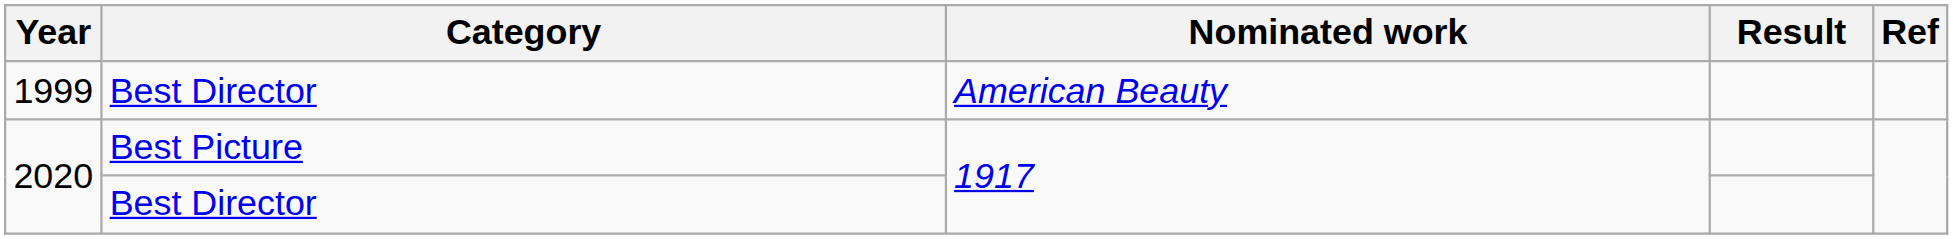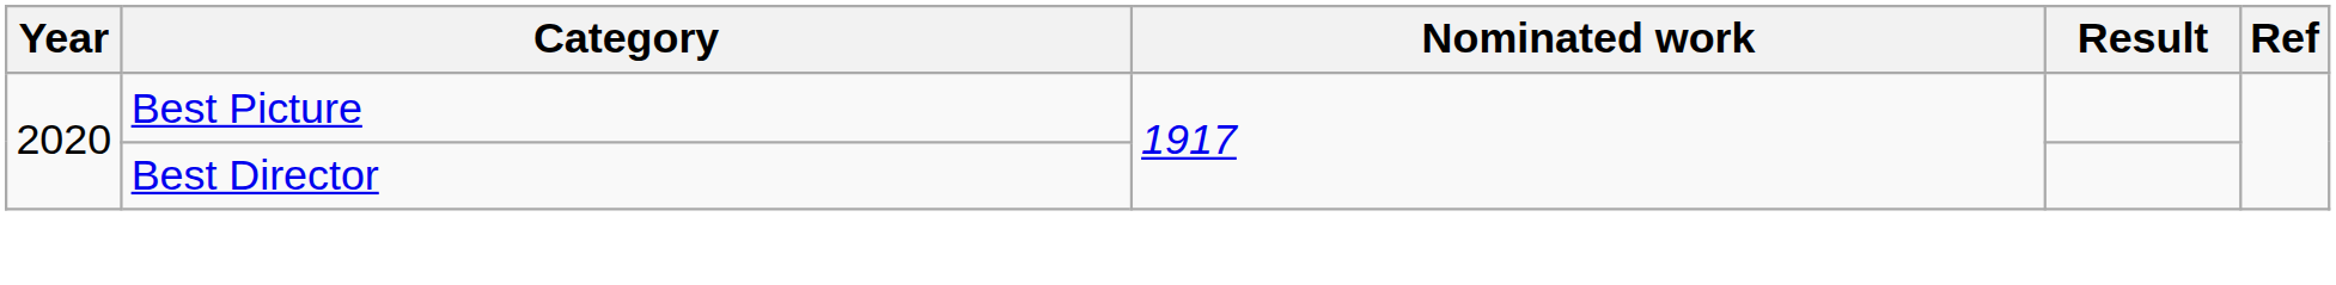- row: 1999 | Best Director | American Beauty
